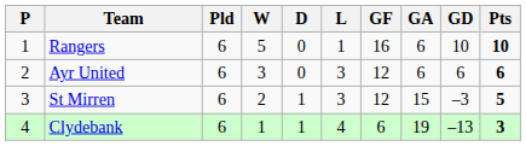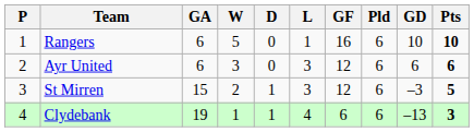columns swapped: Pld <-> GA
